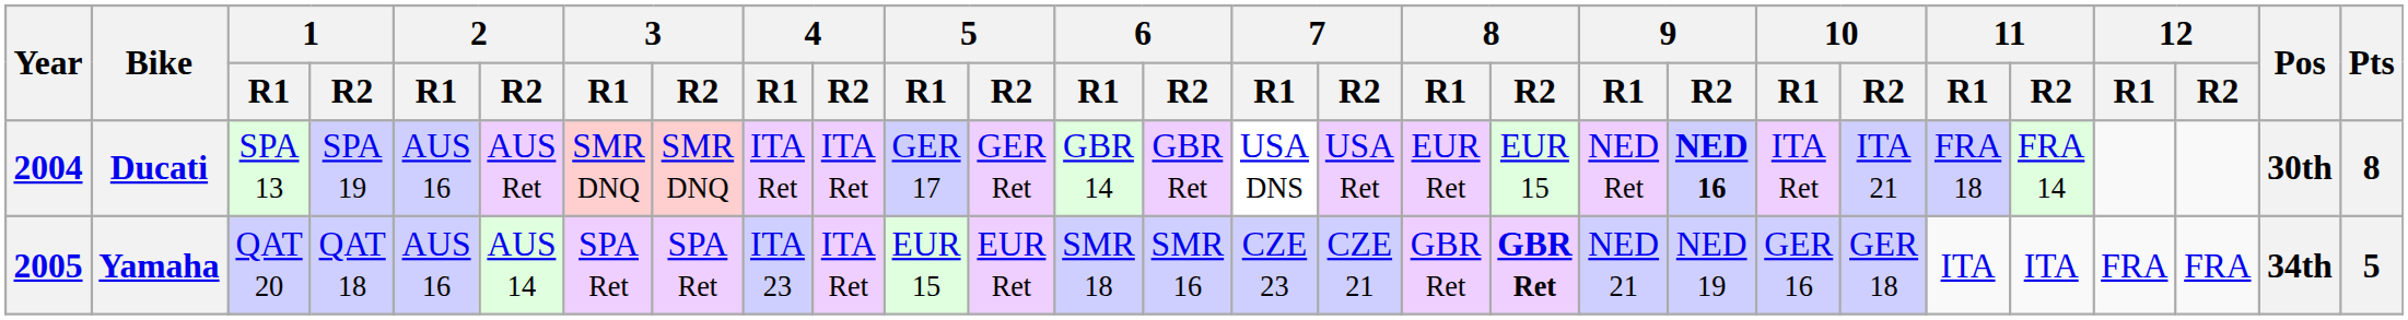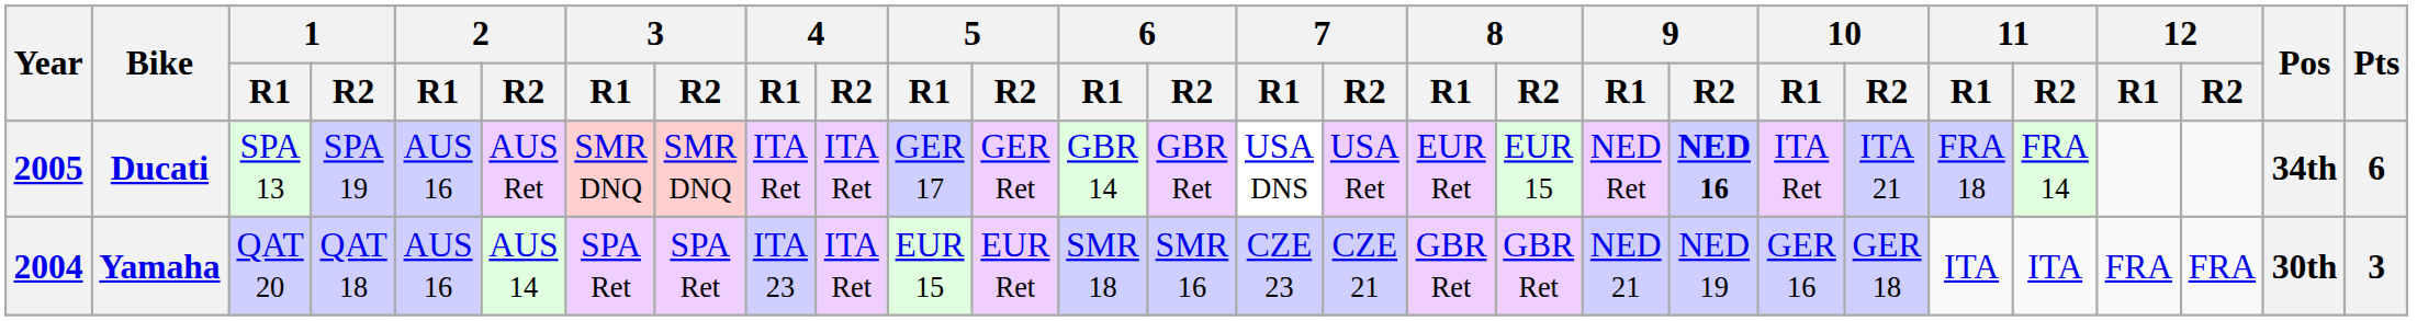Ducati | Year: 2004 -> 2005
Ducati | Pos: 30th -> 34th
Ducati | Pts: 8 -> 6
Yamaha | Year: 2005 -> 2004
Yamaha | 8 / R2: bold -> normal
Yamaha | Pos: 34th -> 30th
Yamaha | Pts: 5 -> 3
